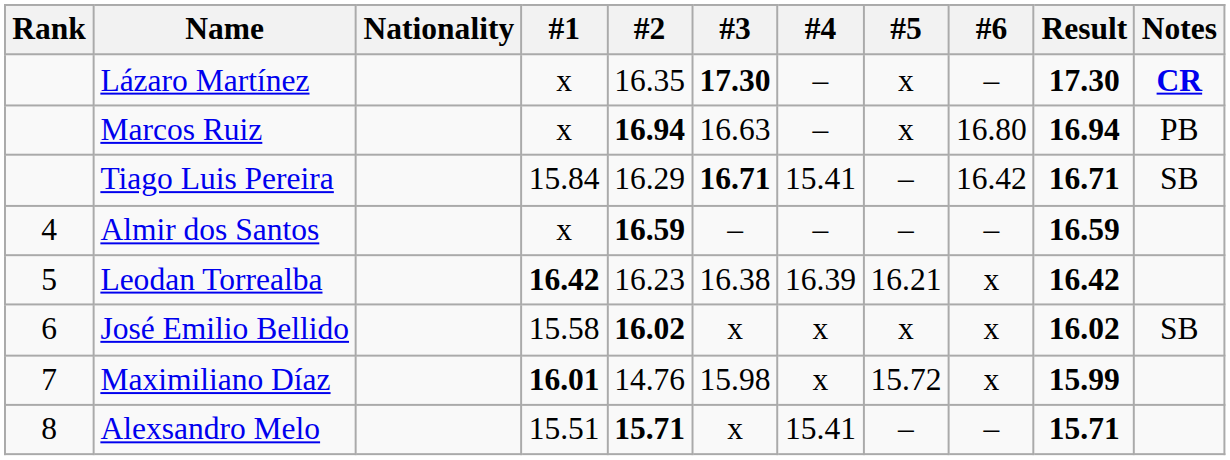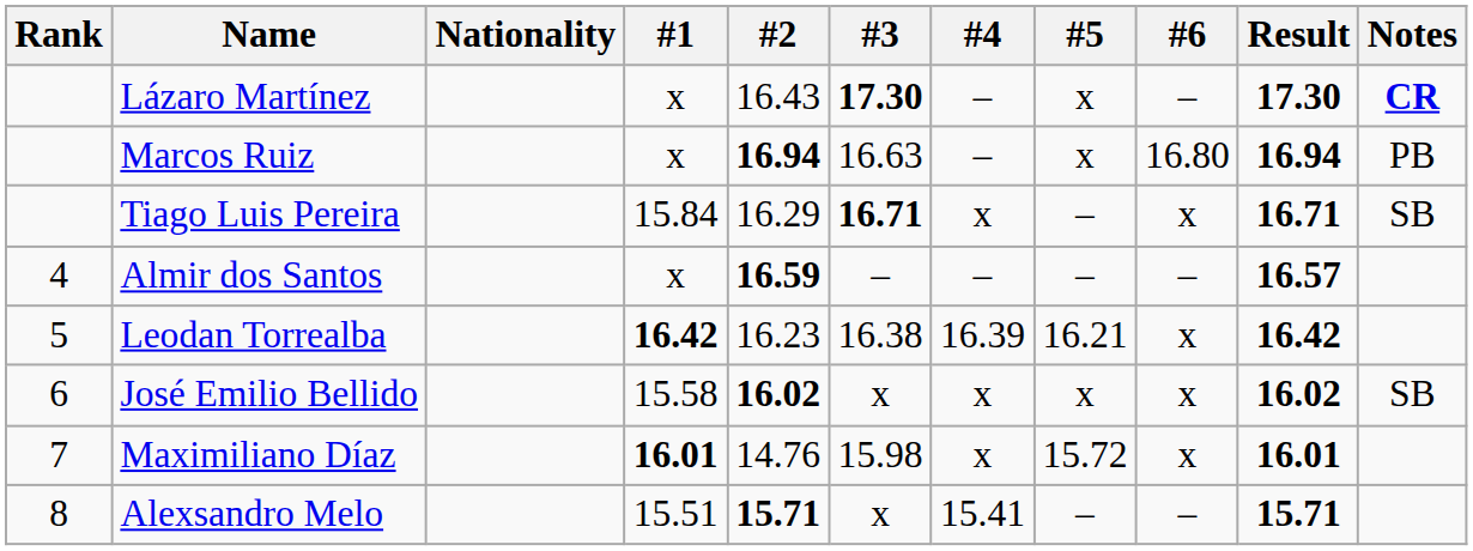Lázaro Martínez | #2: 16.35 -> 16.43
Tiago Luis Pereira | #4: 15.41 -> x
Tiago Luis Pereira | #6: 16.42 -> x
Almir dos Santos | Result: 16.59 -> 16.57
Maximiliano Díaz | Result: 15.99 -> 16.01
